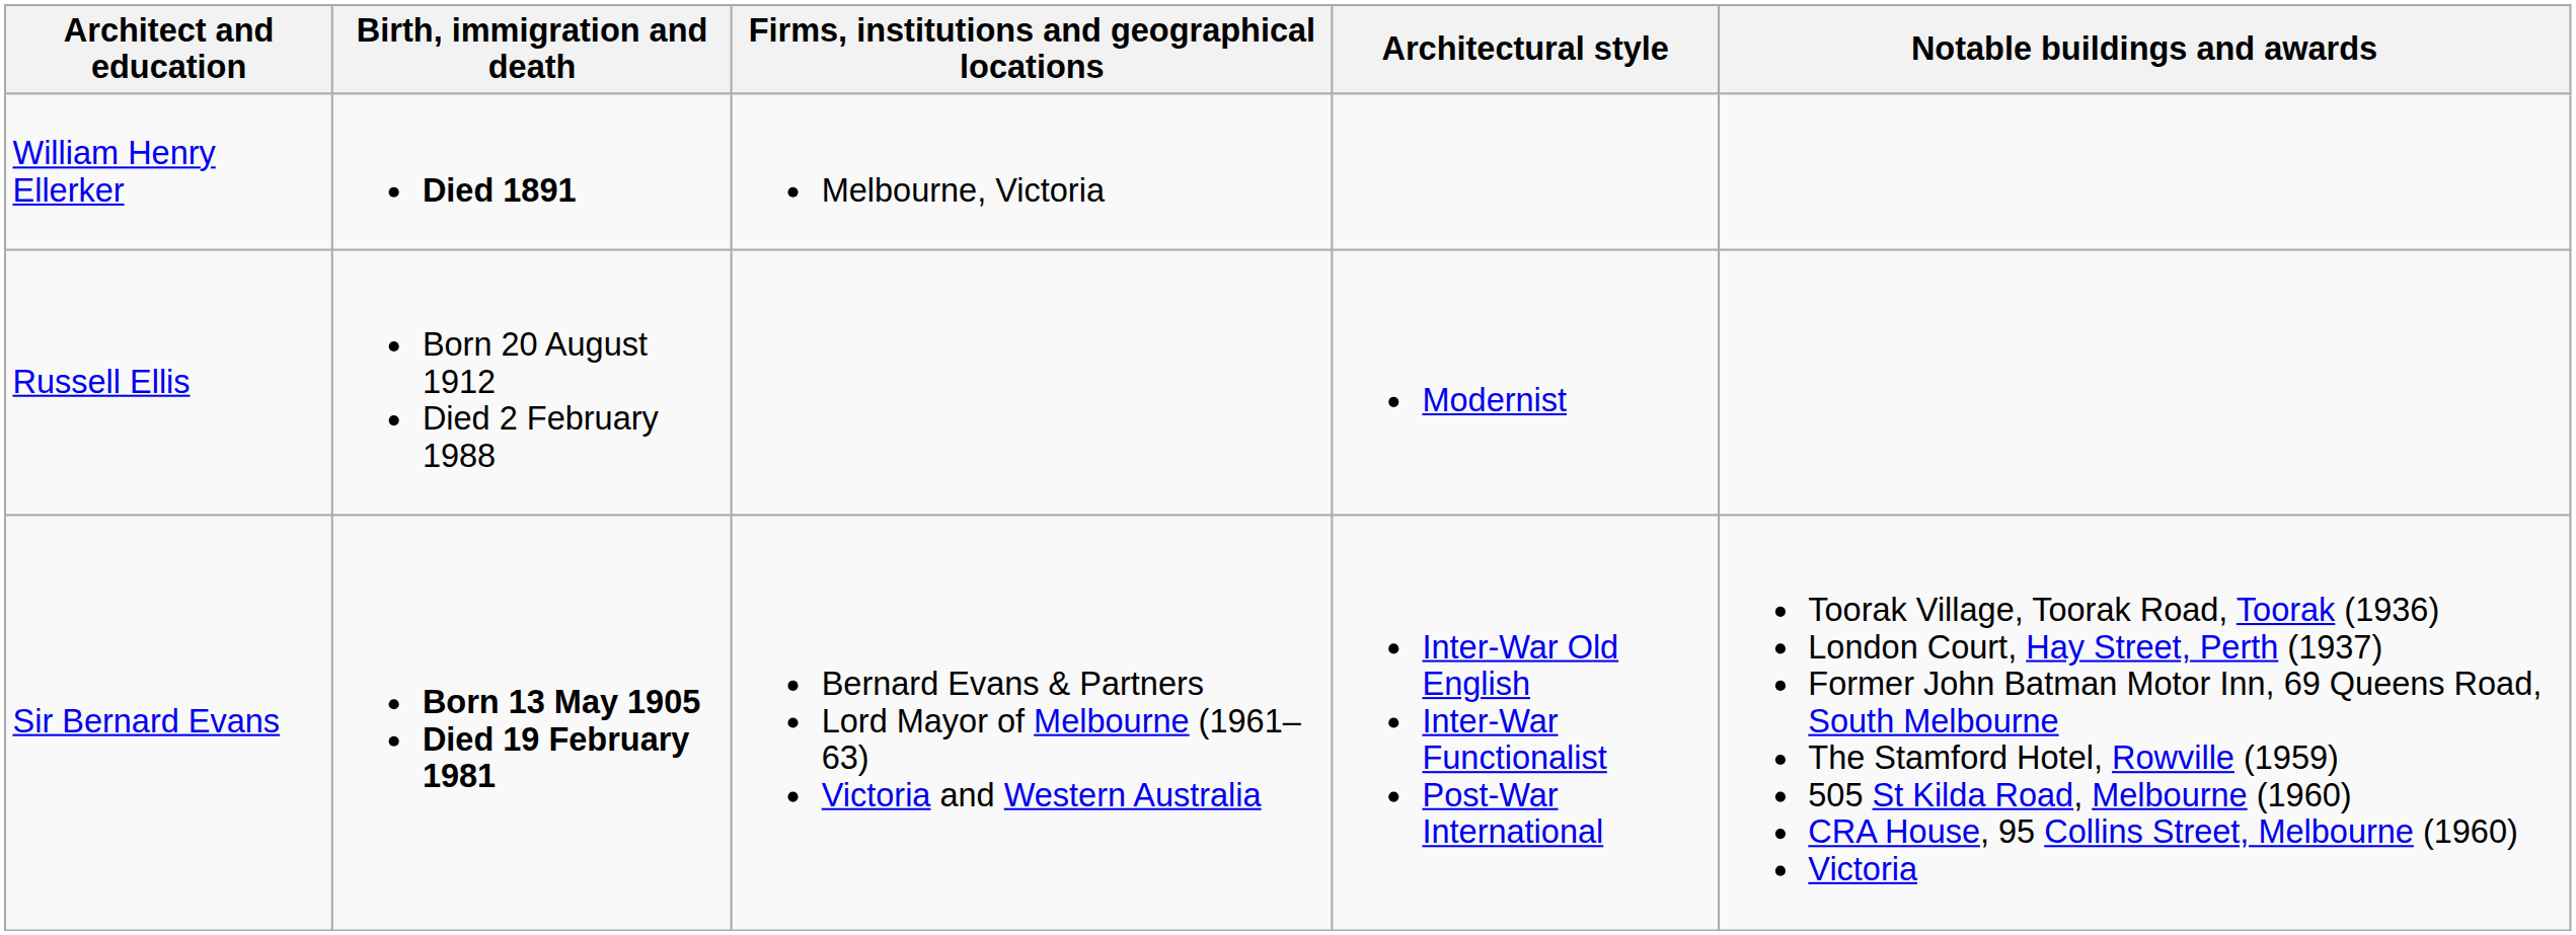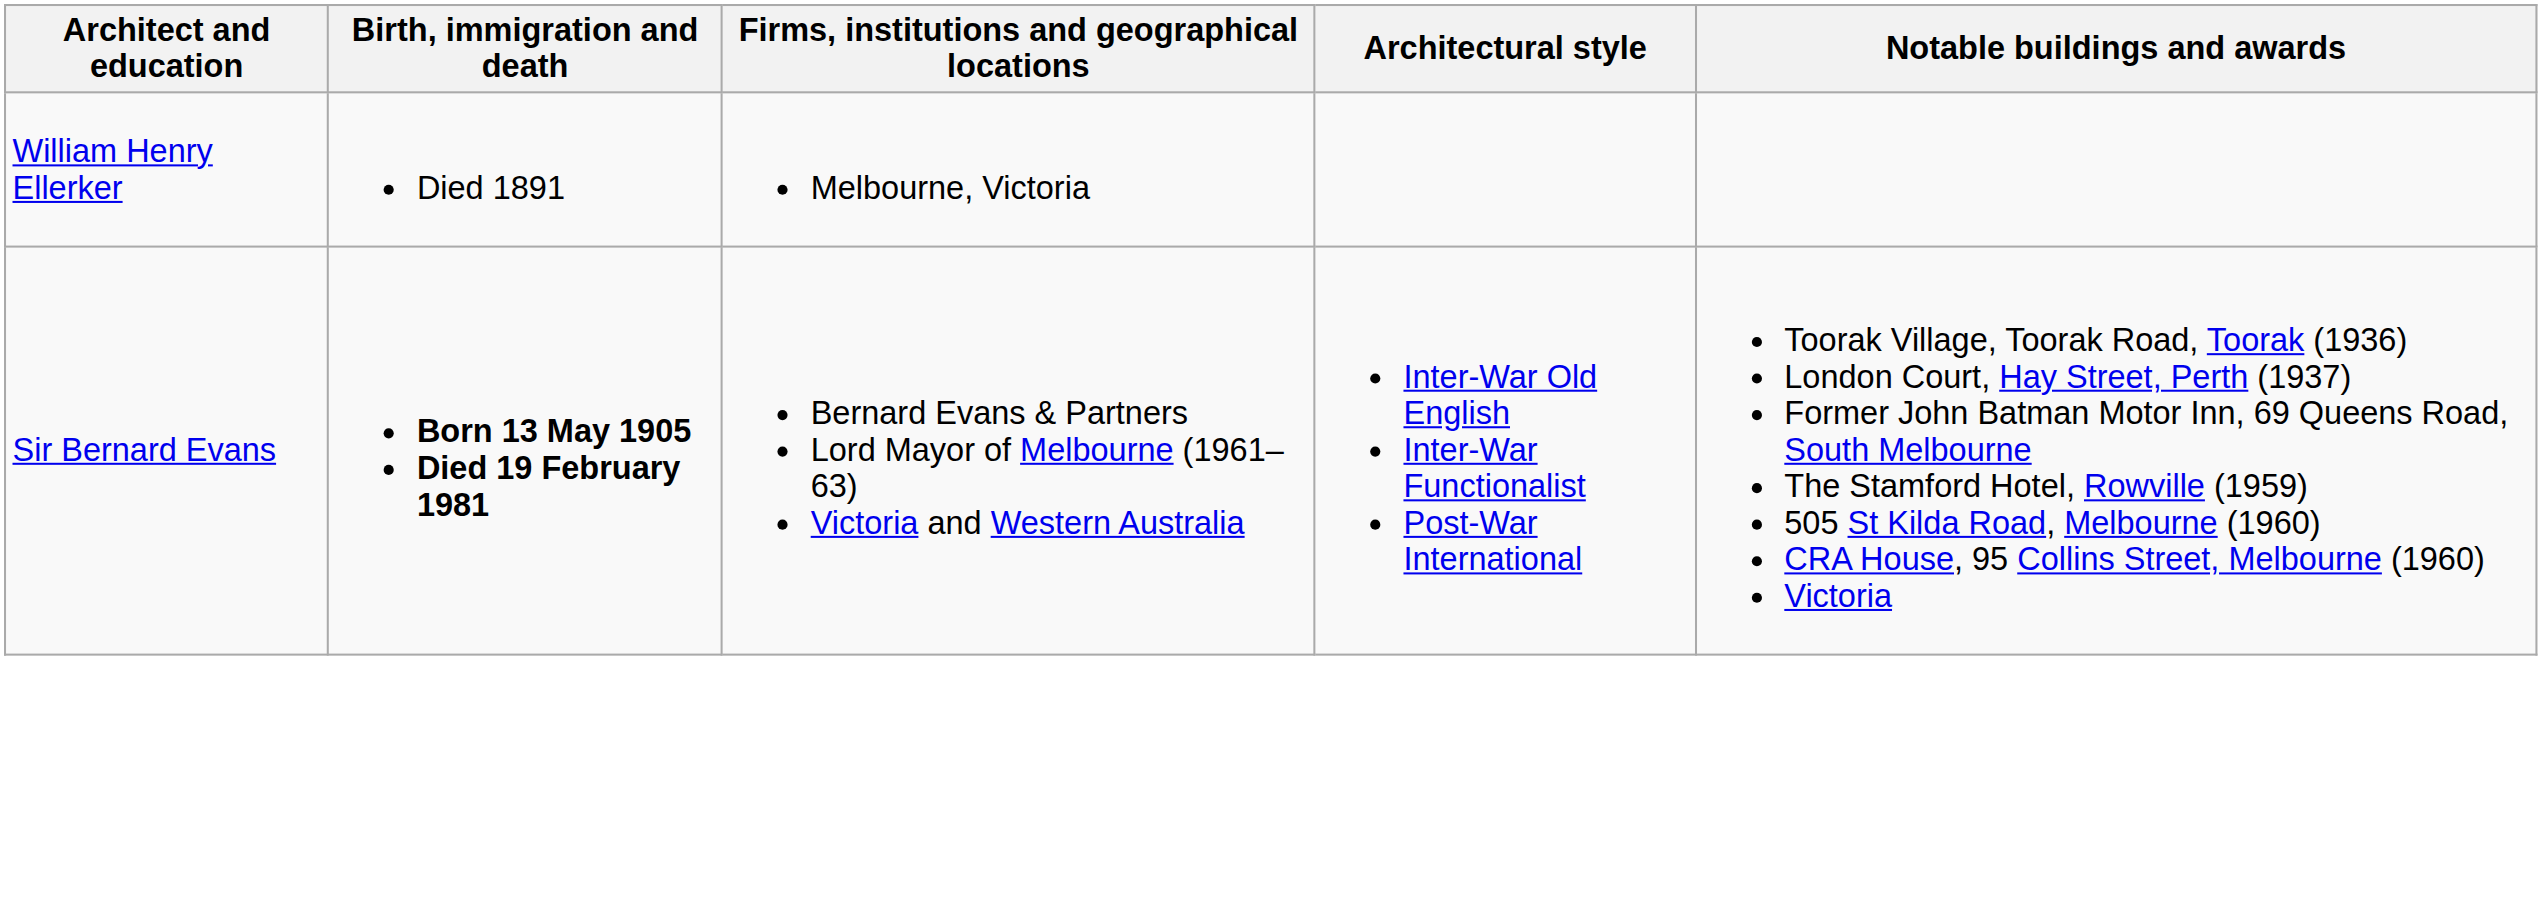William Henry Ellerker | Birth, immigration and death: bold -> normal
- row: Russell Ellis | Born 20 August 1912 Died 2 February 1988 | Modernist
